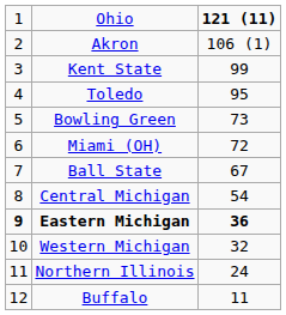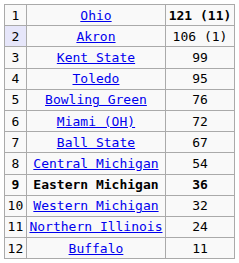Akron | column 1: no background -> lavender background
Bowling Green | column 3: 73 -> 76
